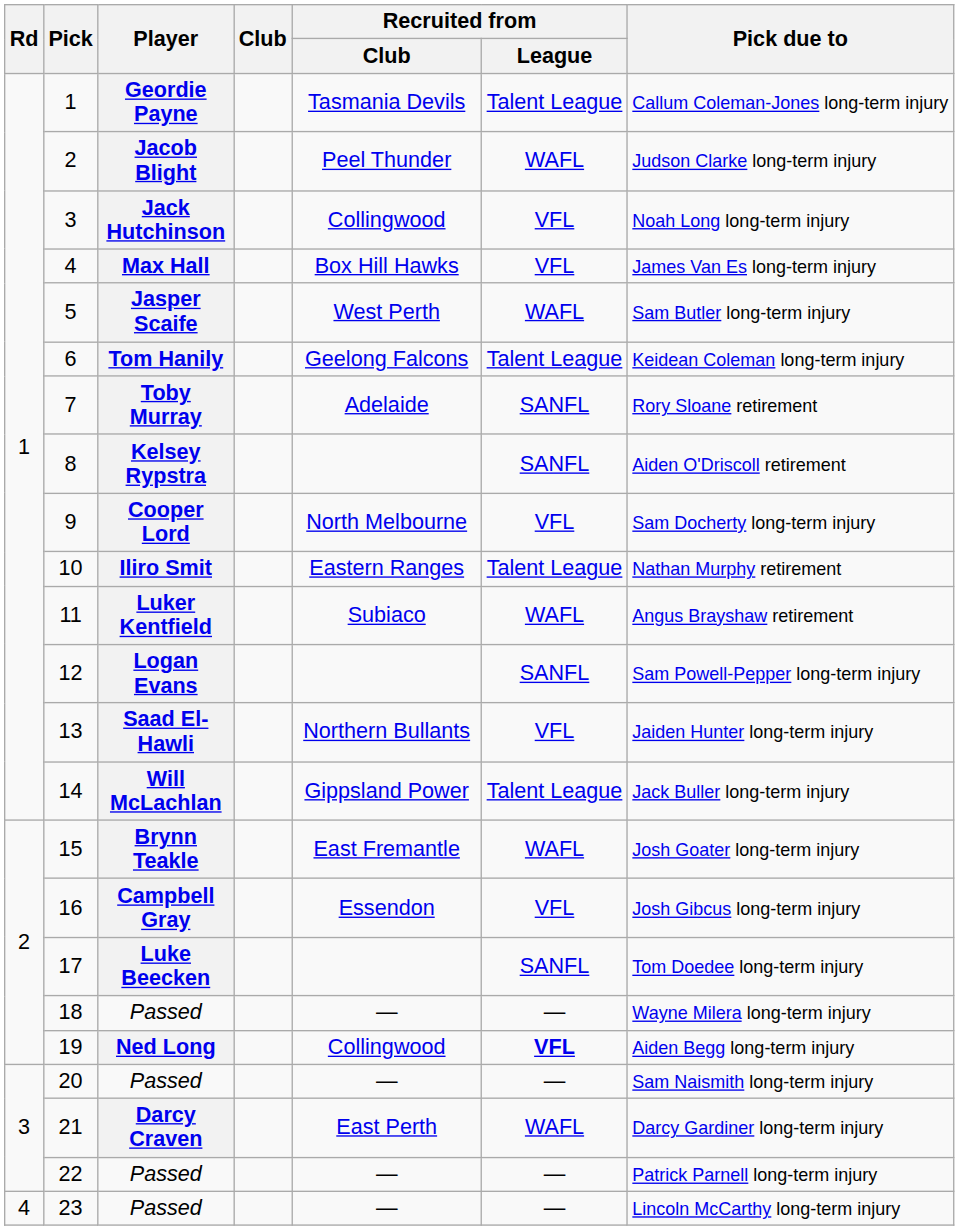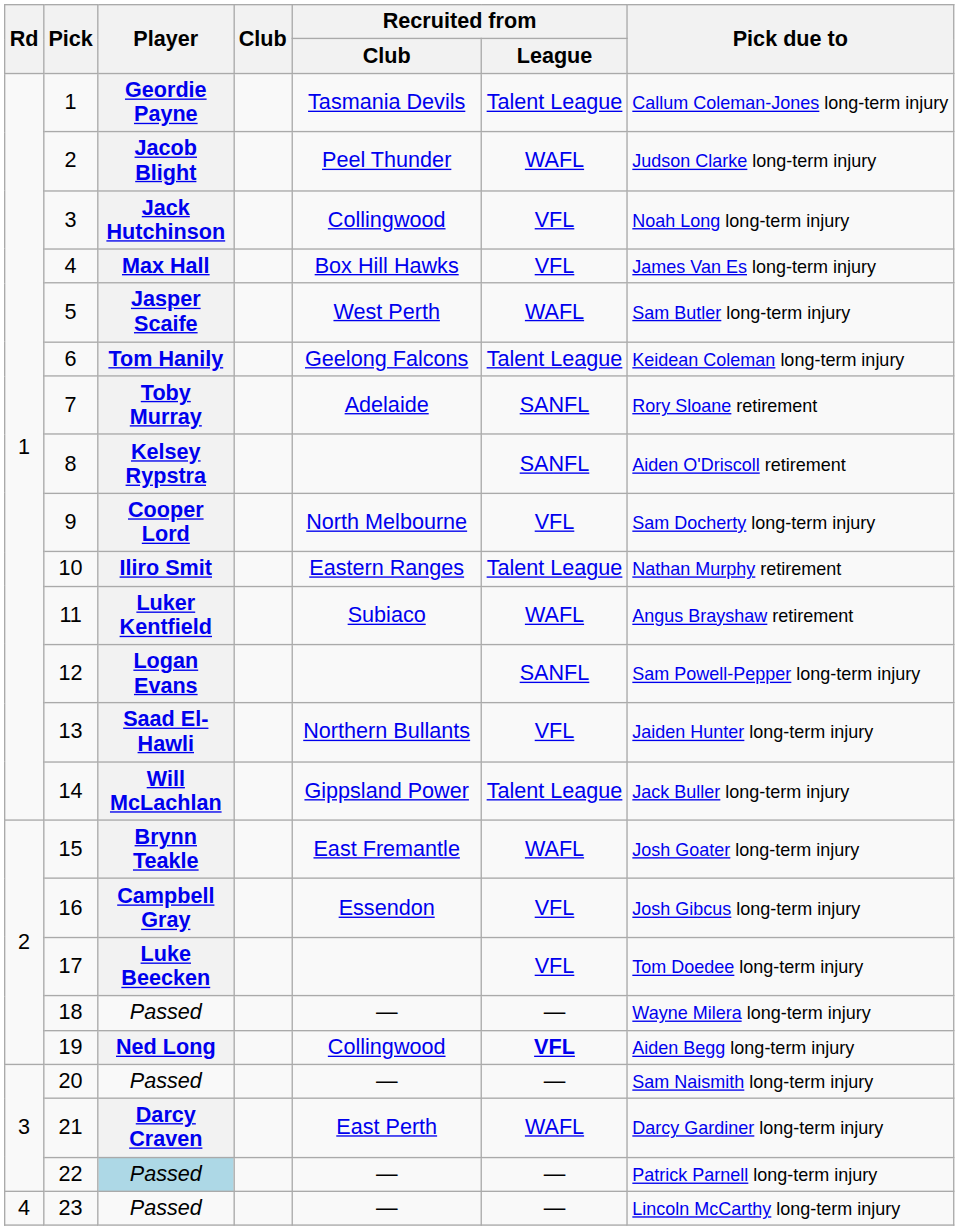17 | Recruited from / League: SANFL -> VFL
22 | Player: no background -> lightblue background
